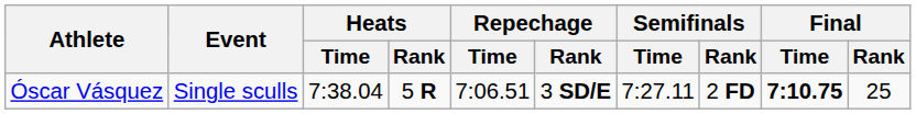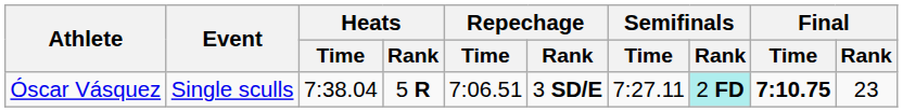Óscar Vásquez | Semifinals / Rank: no background -> paleturquoise background
Óscar Vásquez | Final / Rank: 25 -> 23
